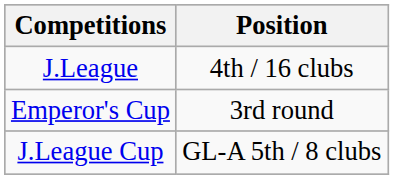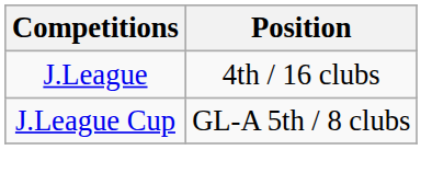- row: Emperor's Cup | 3rd round
